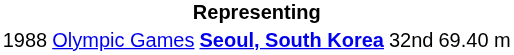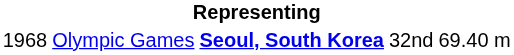Olympic Games | column 1: 1988 -> 1968
